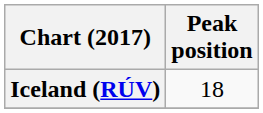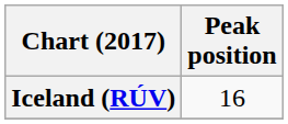Iceland (RÚV) | Peak position: 18 -> 16
